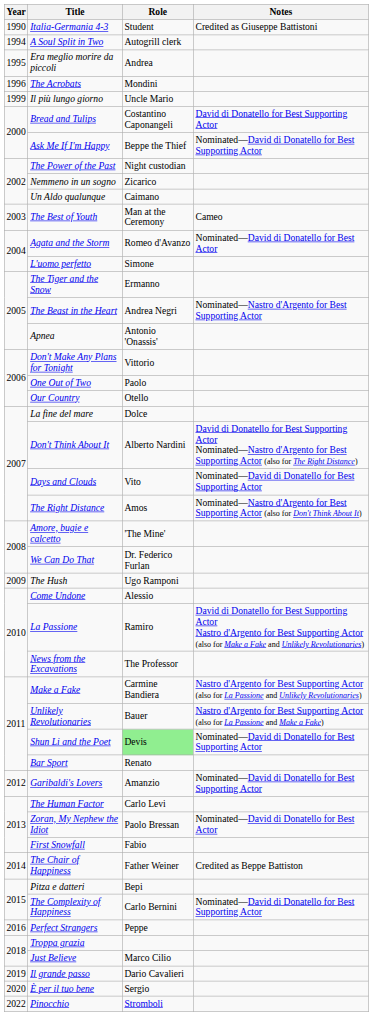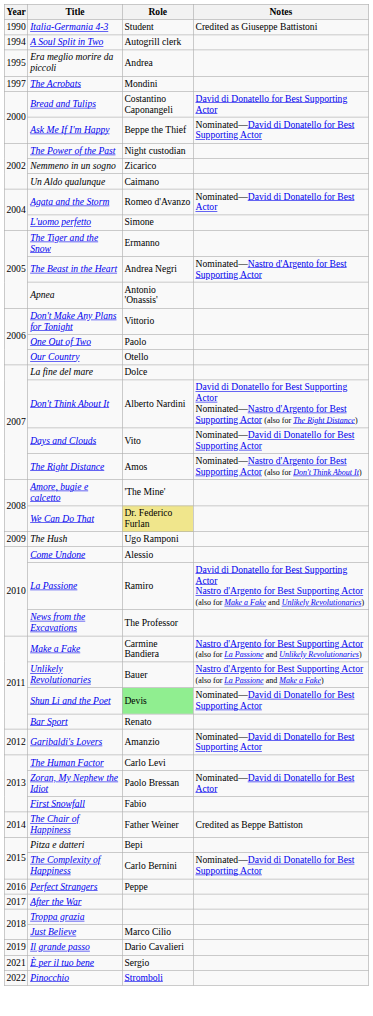The Acrobats | Year: 1996 -> 1997
- row: 1999 | Il più lungo giorno | Uncle Mario
- row: 2003 | The Best of Youth | Man at the Ceremony | Cameo
We Can Do That | Role: no background -> khaki background
+ row: 2017 | After the War
È per il tuo bene | Year: 2020 -> 2021
